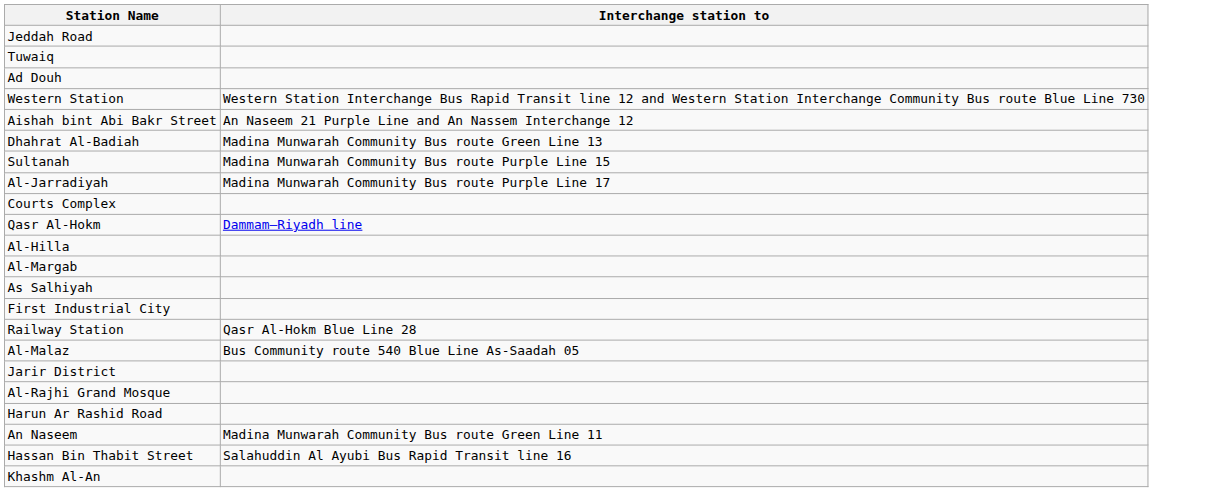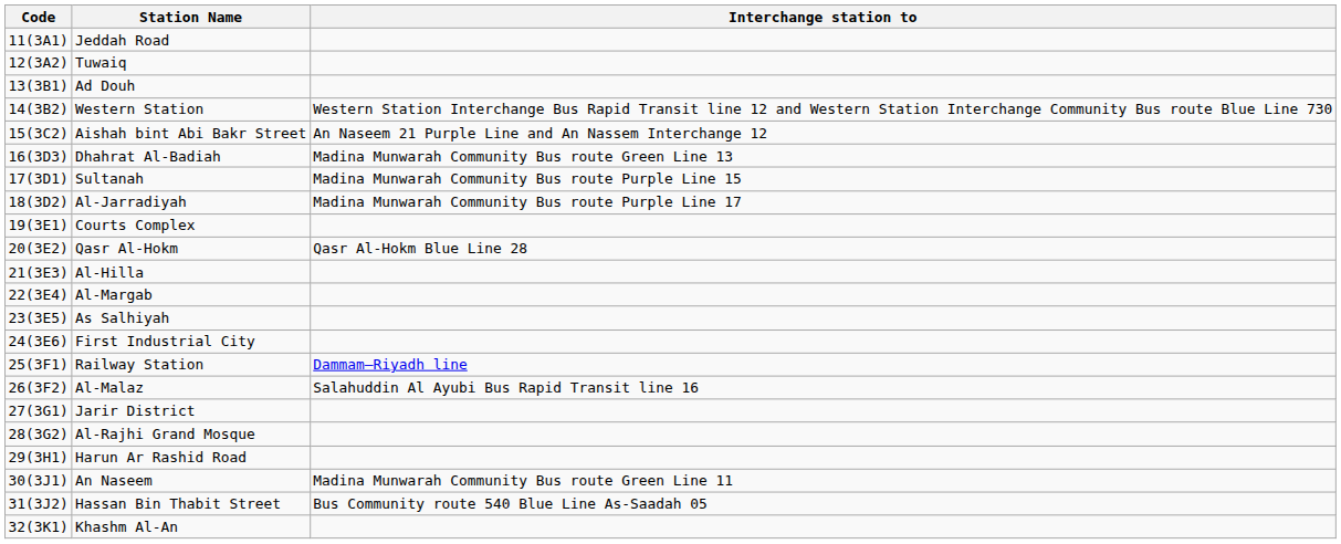+ column: Code | 11(3A1) | 12(3A2) | 13(3B1) | 14(3B2) | 15(3C2) | 16(3D3) | 17(3D1) | 18(3D2) | 19(3E1) | 20(3E2) | 21(3E3) | 22(3E4) | 23(3E5) | 24(3E6) | 25(3F1) | 26(3F2) | 27(3G1) | 28(3G2) | 29(3H1) | 30(3J1) | 31(3J2) | 32(3K1)
Qasr Al-Hokm | Interchange station to: Dammam–Riyadh line -> Qasr Al-Hokm Blue Line 28
Railway Station | Interchange station to: Qasr Al-Hokm Blue Line 28 -> Dammam–Riyadh line
Al-Malaz | Interchange station to: Bus Community route 540 Blue Line As-Saadah 05 -> Salahuddin Al Ayubi Bus Rapid Transit line 16
Hassan Bin Thabit Street | Interchange station to: Salahuddin Al Ayubi Bus Rapid Transit line 16 -> Bus Community route 540 Blue Line As-Saadah 05
